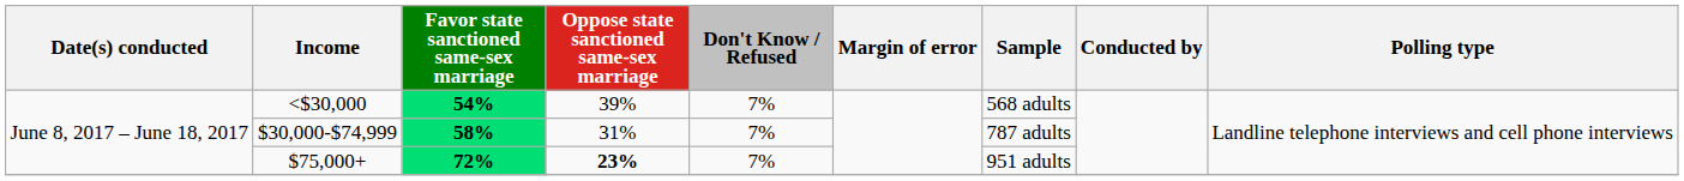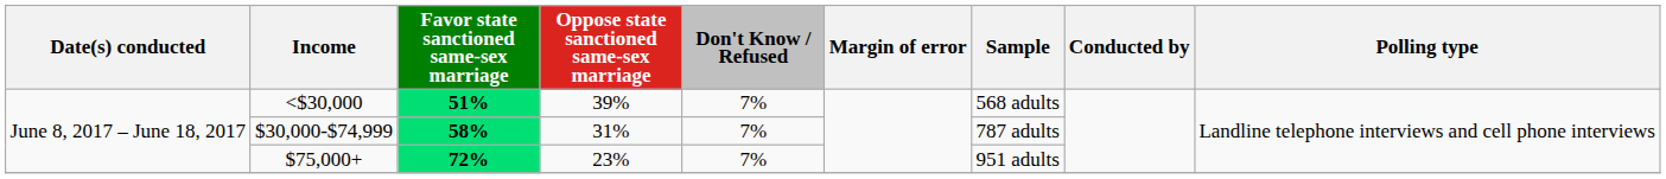<$30,000 | Favor state sanctioned same-sex marriage: 54% -> 51%
$75,000+ | Oppose state sanctioned same-sex marriage: bold -> normal
